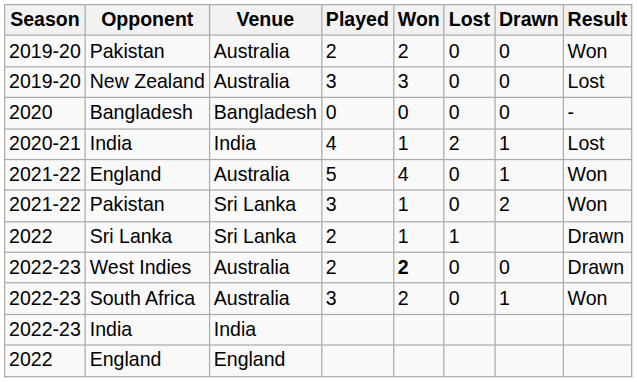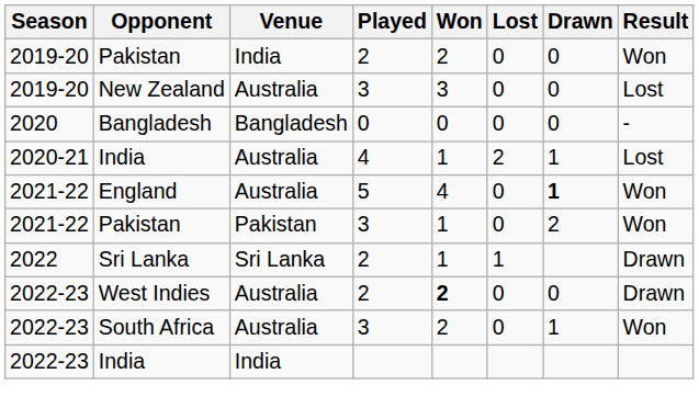2019-20 / Pakistan | Venue: Australia -> India
2020-21 / India | Venue: India -> Australia
2021-22 / England | Drawn: normal -> bold
2021-22 / Pakistan | Venue: Sri Lanka -> Pakistan
- row: 2022 | England | England
